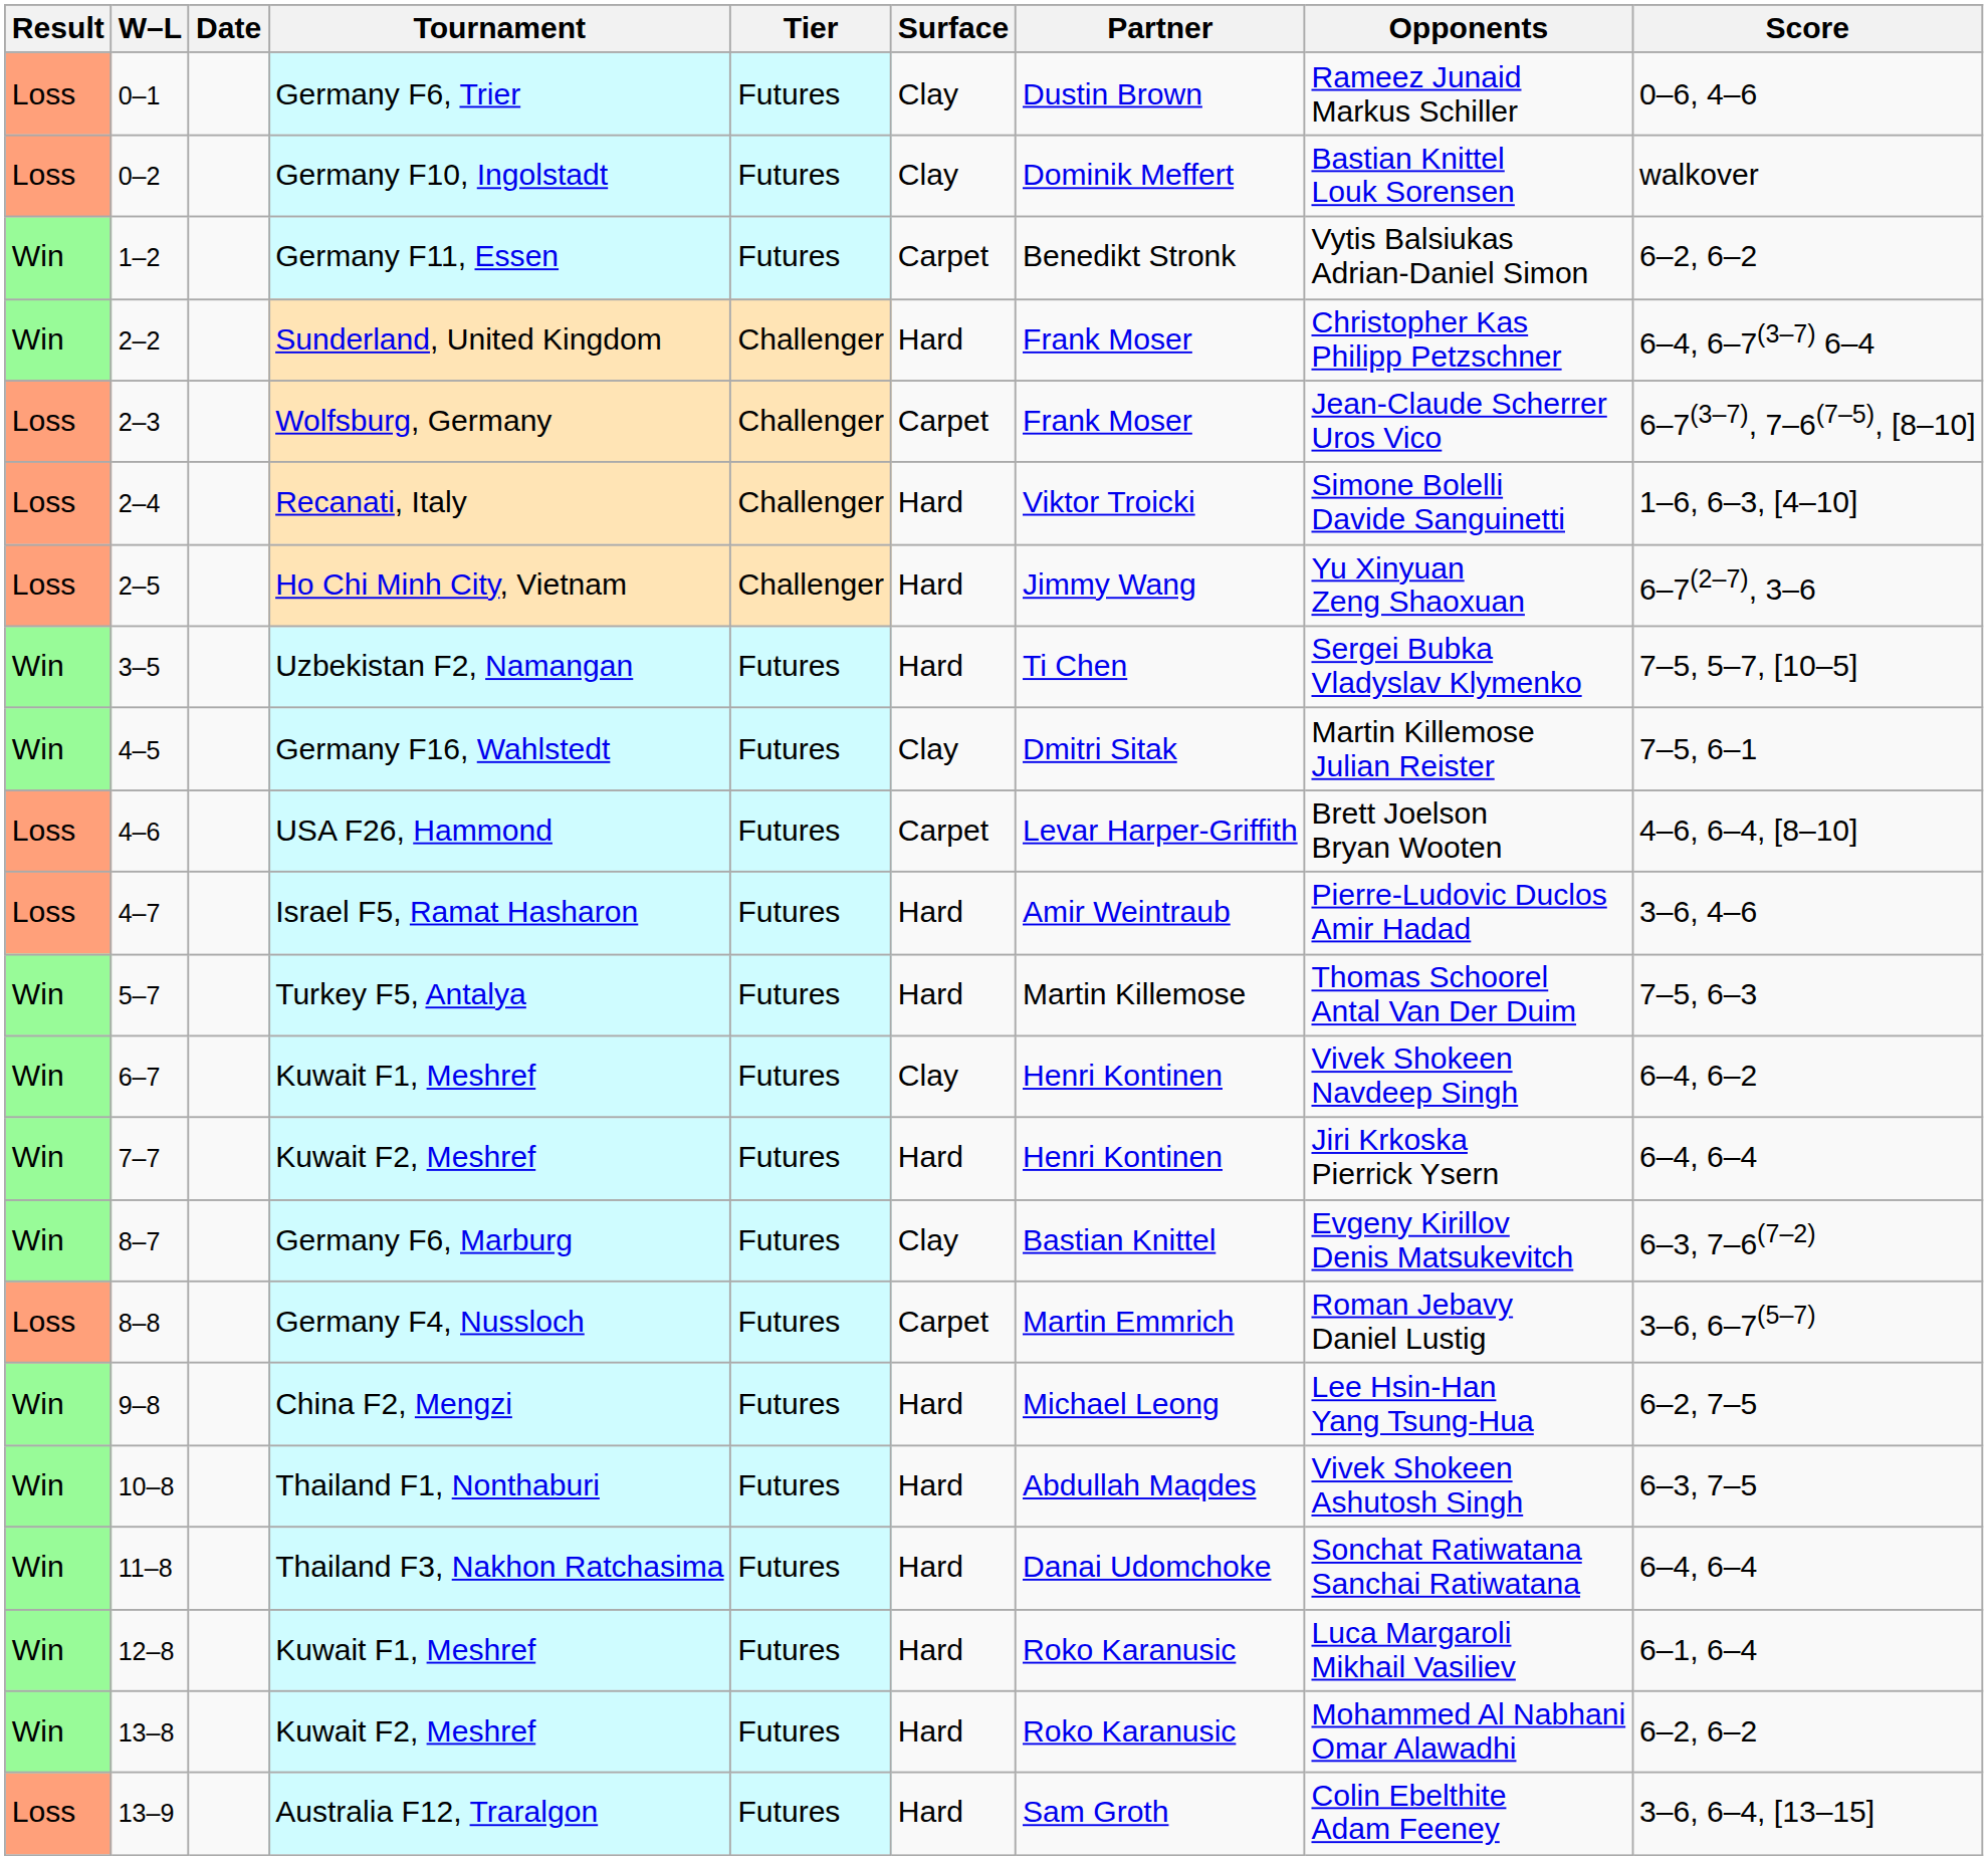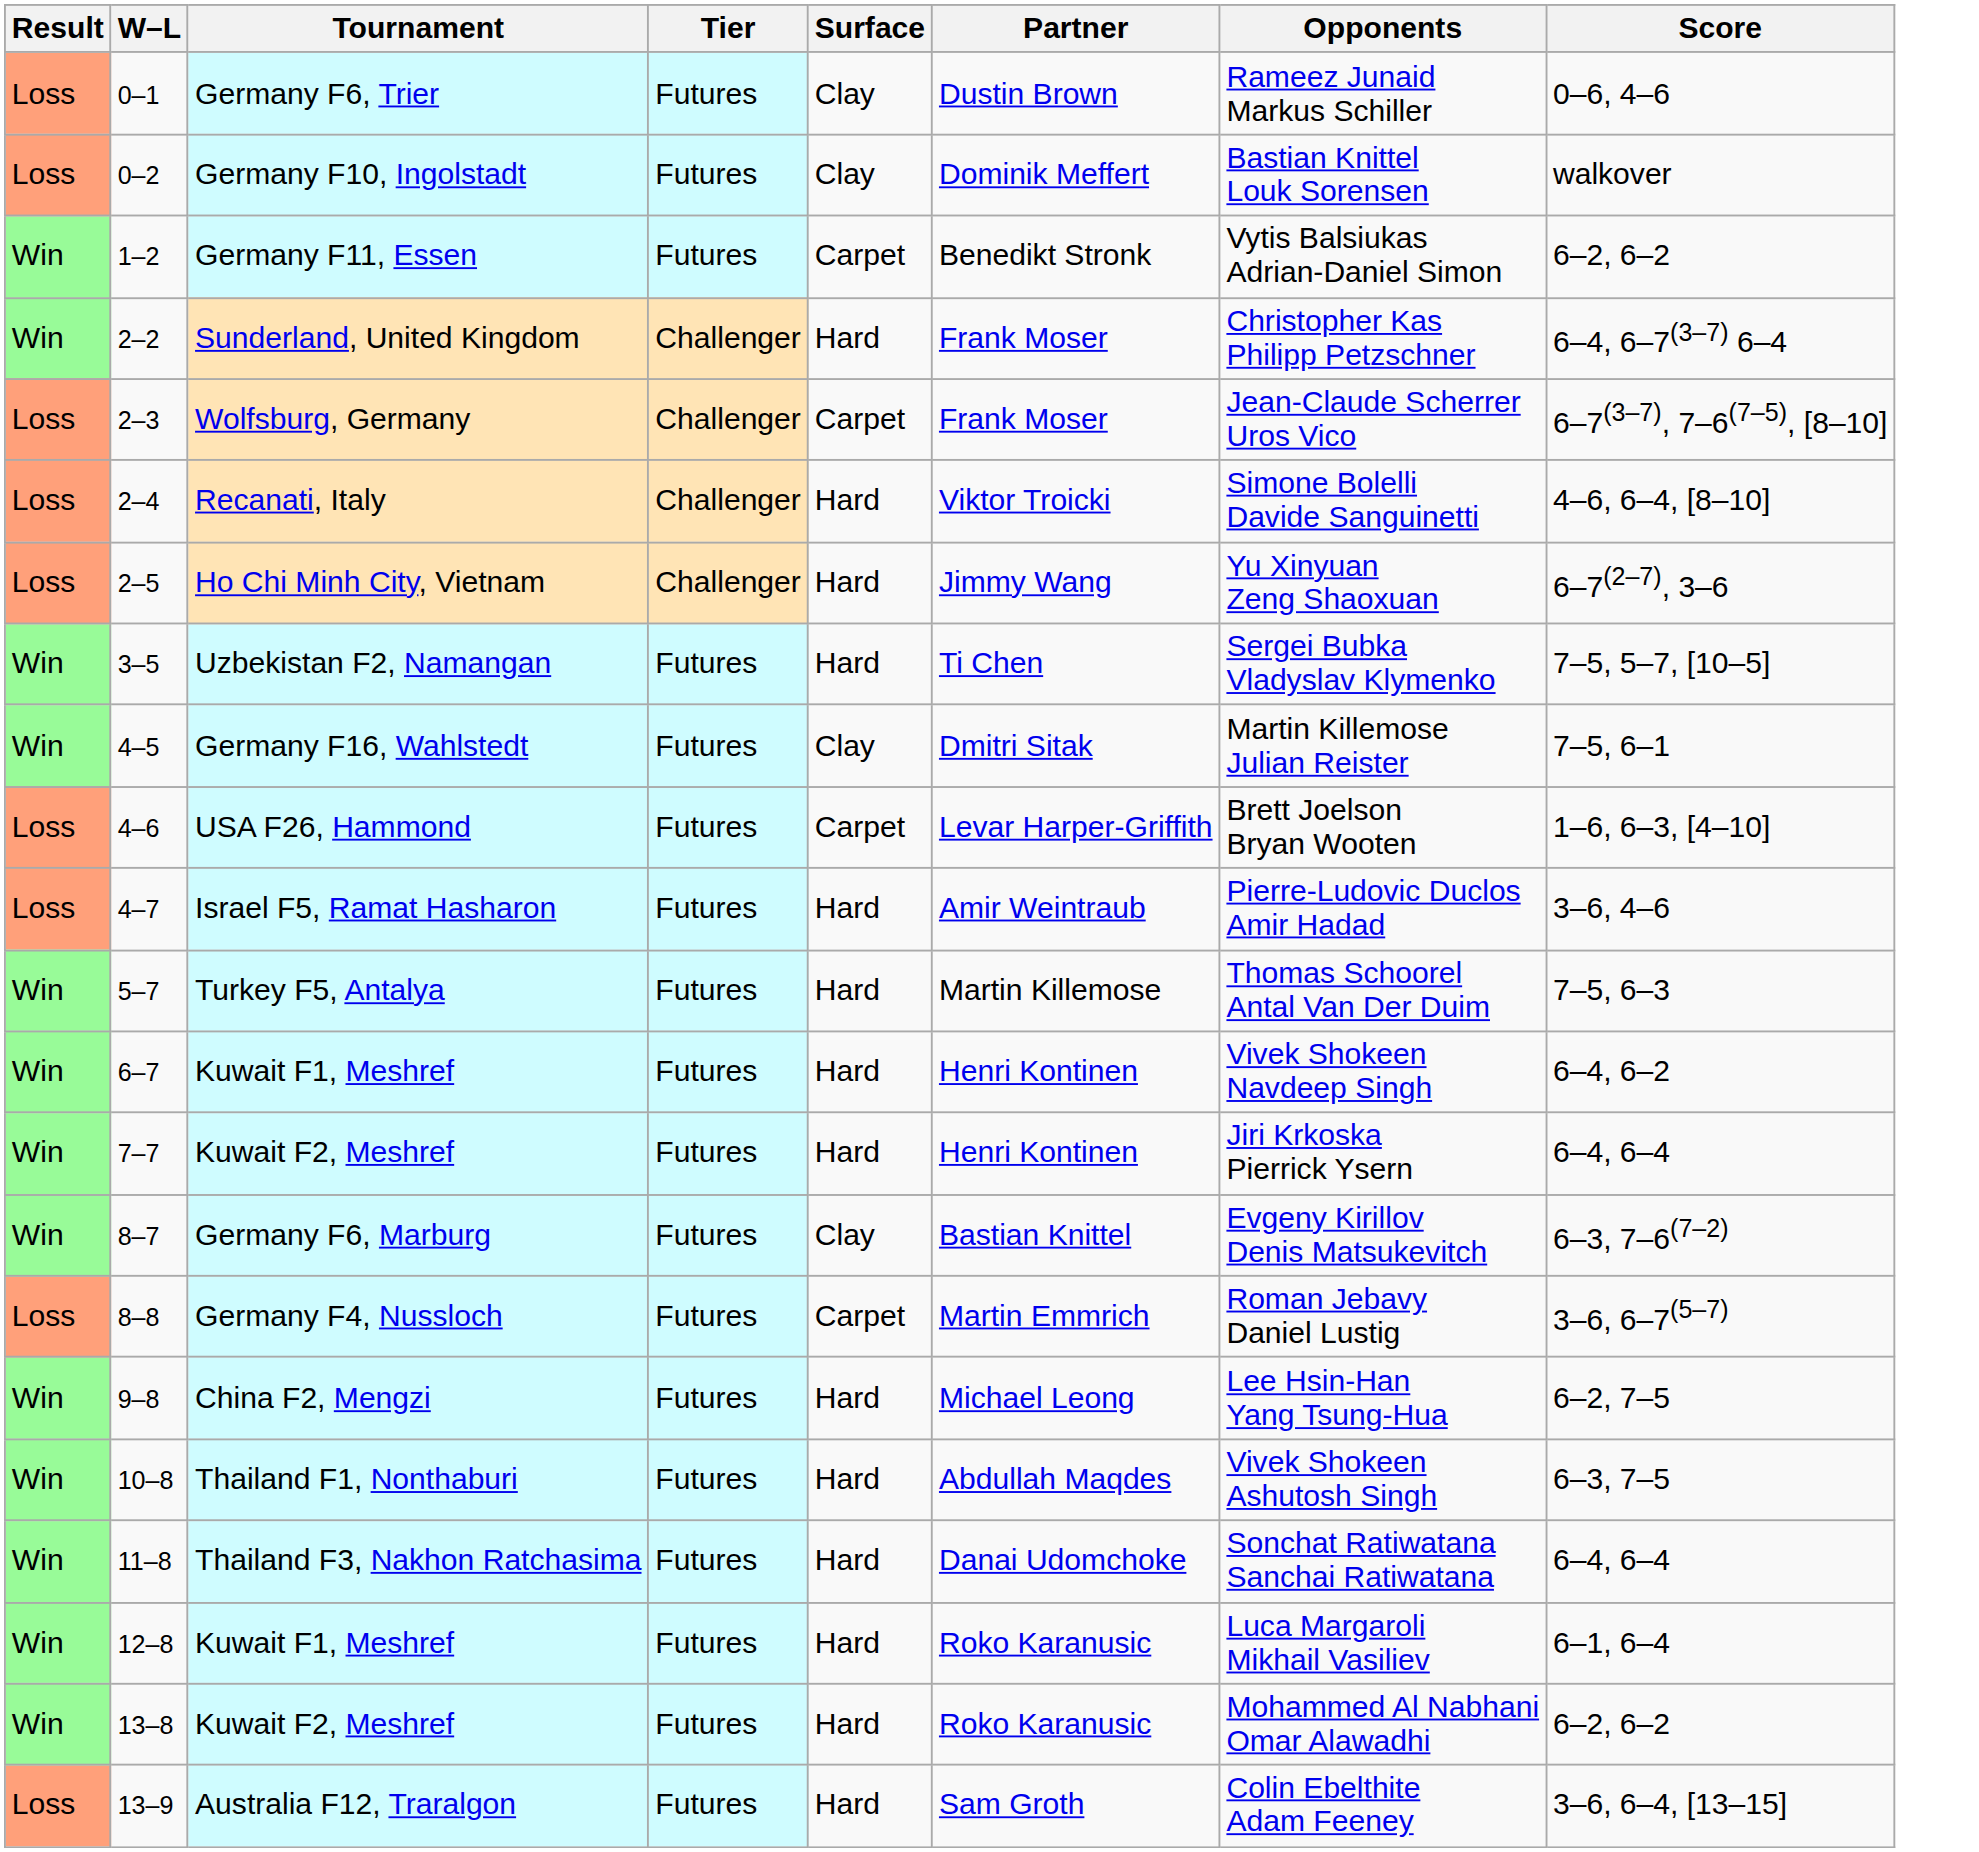- column: Date
Recanati, Italy | Score: 1–6, 6–3, [4–10] -> 4–6, 6–4, [8–10]
USA F26, Hammond | Score: 4–6, 6–4, [8–10] -> 1–6, 6–3, [4–10]
6–7 / Kuwait F1, Meshref | Surface: Clay -> Hard
